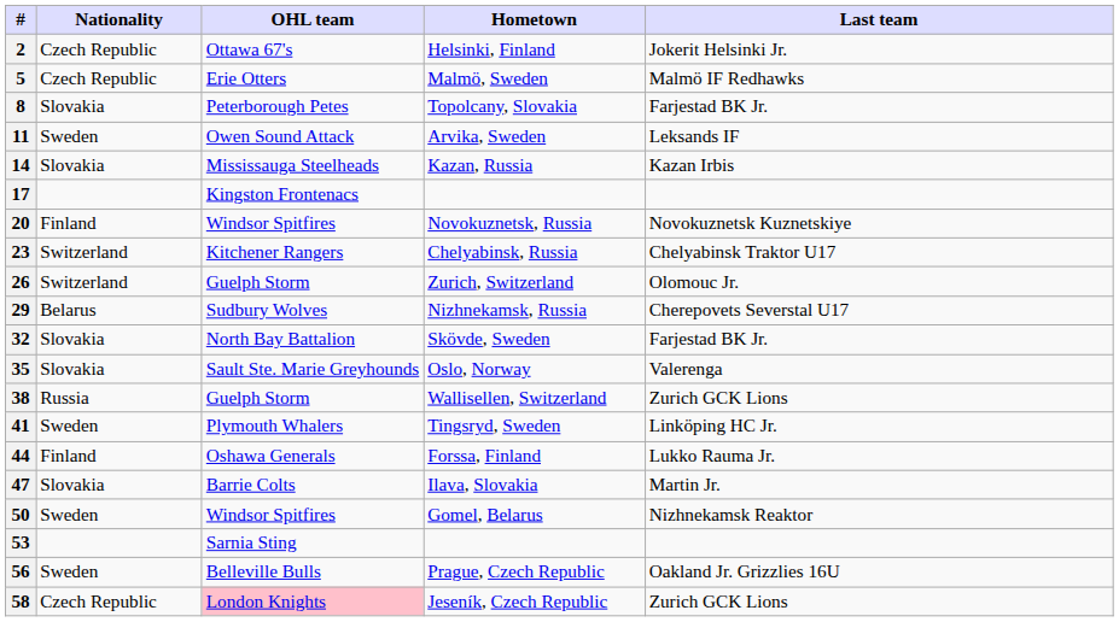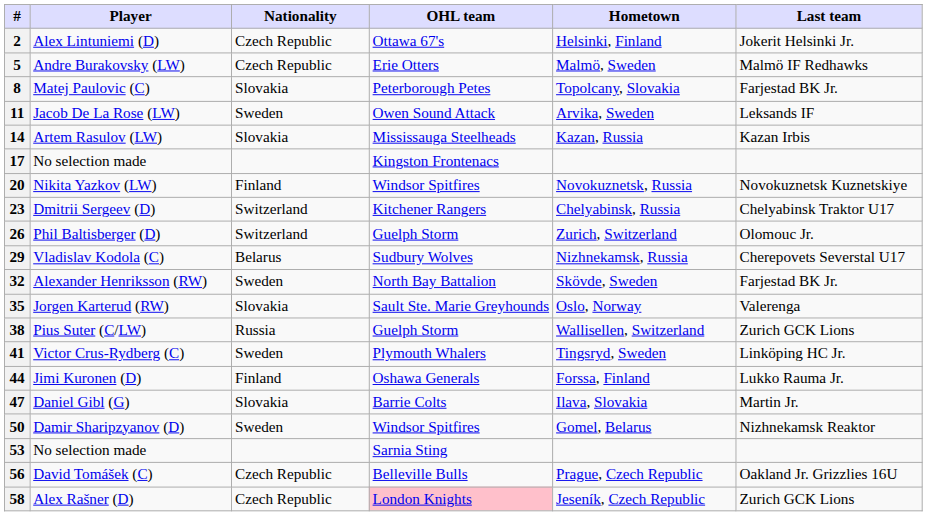+ column: Player | Alex Lintuniemi (D) | Andre Burakovsky (LW) | Matej Paulovic (C) | Jacob De La Rose (LW) | Artem Rasulov (LW) | No selection made | Nikita Yazkov (LW) | Dmitrii Sergeev (D) | Phil Baltisberger (D) | Vladislav Kodola (C) | Alexander Henriksson (RW) | Jorgen Karterud (RW) | Pius Suter (C/LW) | Victor Crus-Rydberg (C) | Jimi Kuronen (D) | Daniel Gibl (G) | Damir Sharipzyanov (D) | No selection made | David Tomášek (C) | Alex Rašner (D)
32 | Nationality: Slovakia -> Sweden
56 | Nationality: Sweden -> Czech Republic
